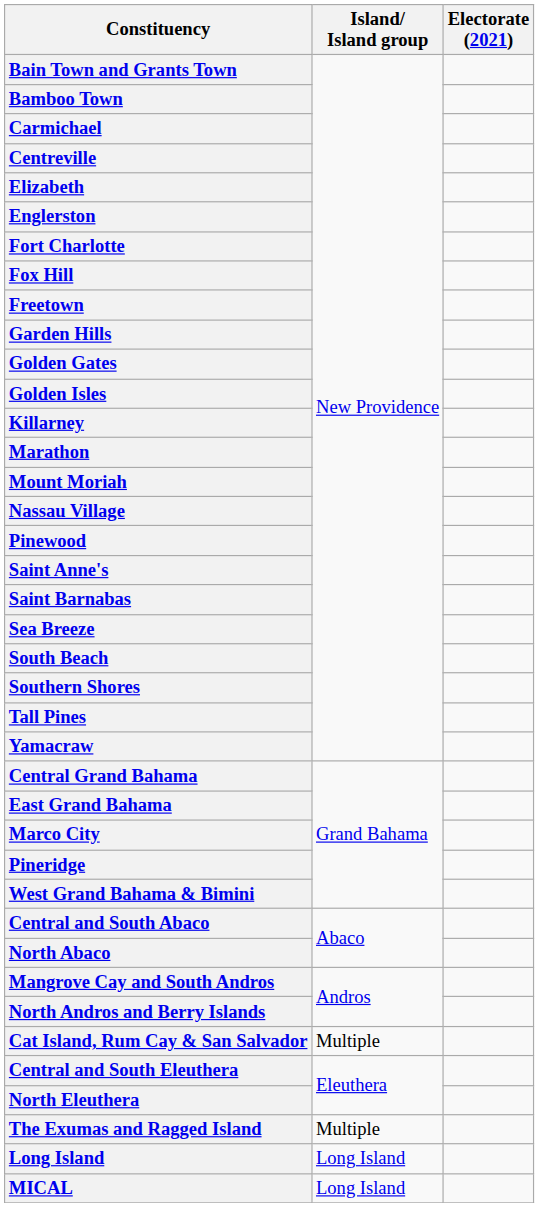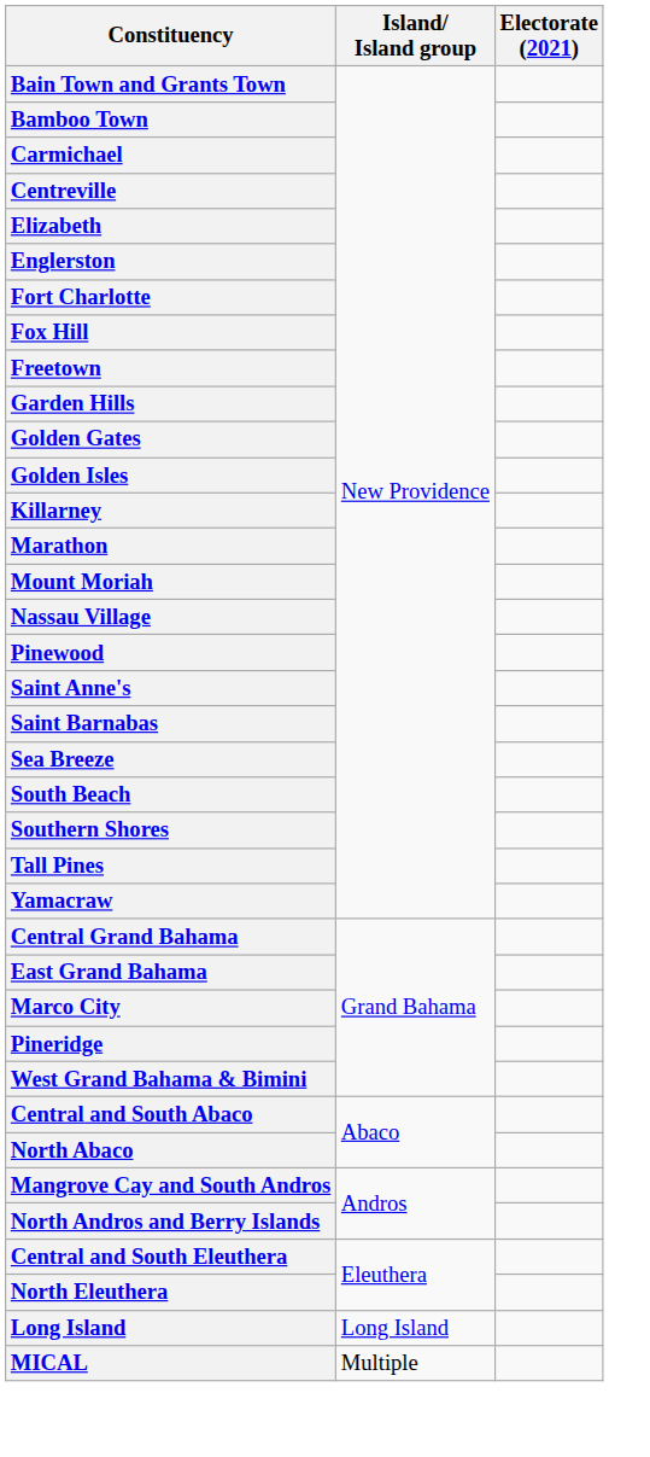- row: Cat Island, Rum Cay & San Salvador | Multiple
- row: The Exumas and Ragged Island | Multiple
MICAL | Island/ Island group: Long Island -> Multiple
